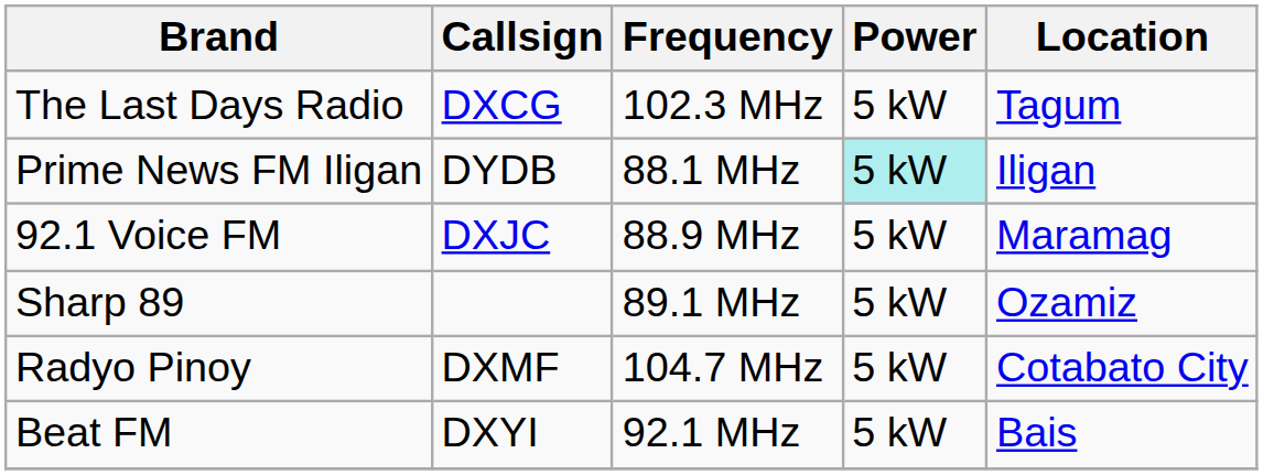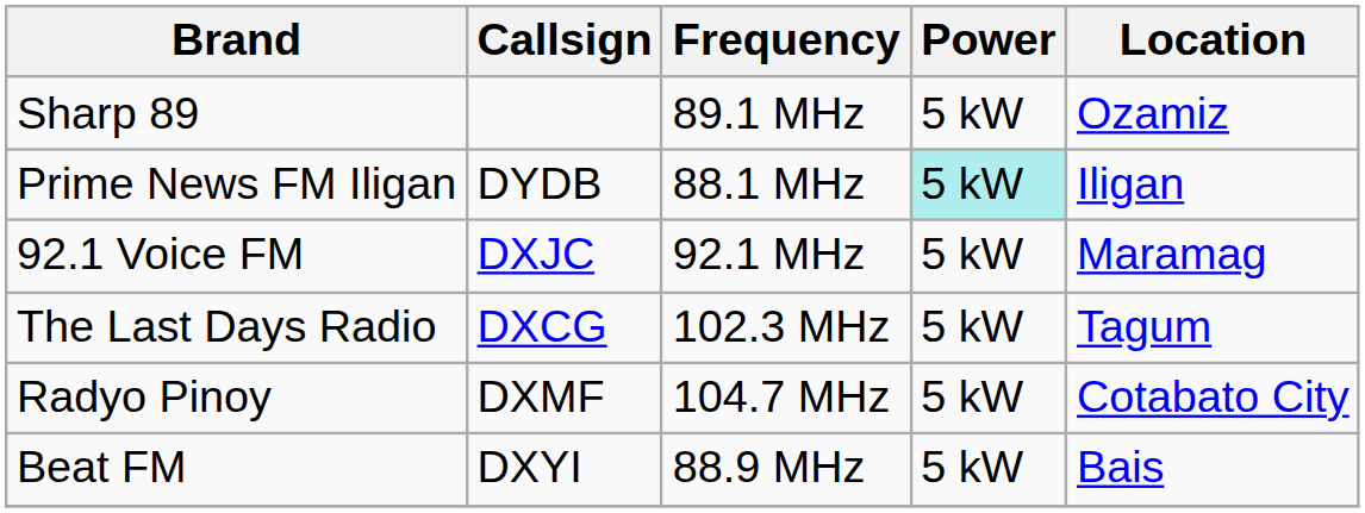rows swapped: The Last Days Radio <-> Sharp 89
92.1 Voice FM | Frequency: 88.9 MHz -> 92.1 MHz
Beat FM | Frequency: 92.1 MHz -> 88.9 MHz
